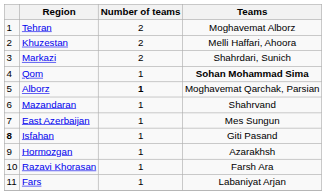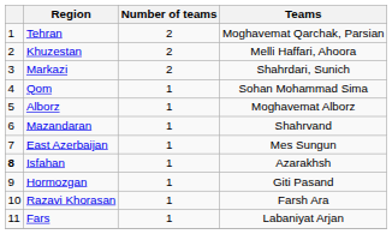Tehran | Teams: Moghavemat Alborz -> Moghavemat Qarchak, Parsian
Qom | Teams: bold -> normal
Alborz | Number of teams: bold -> normal
Alborz | Teams: Moghavemat Qarchak, Parsian -> Moghavemat Alborz
Isfahan | Teams: Giti Pasand -> Azarakhsh
Hormozgan | Teams: Azarakhsh -> Giti Pasand
